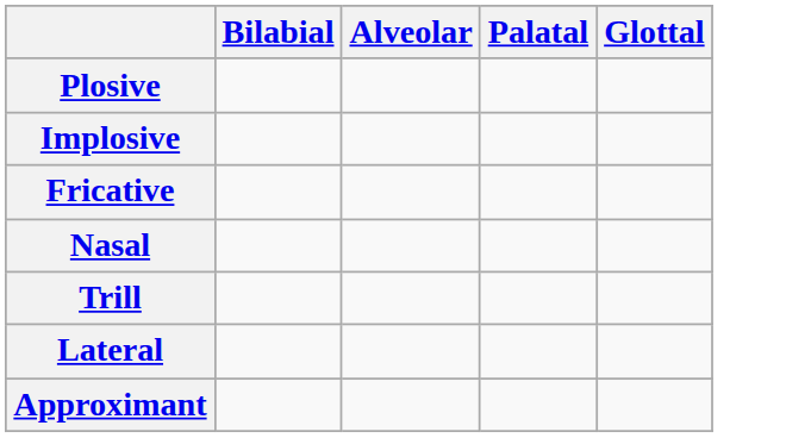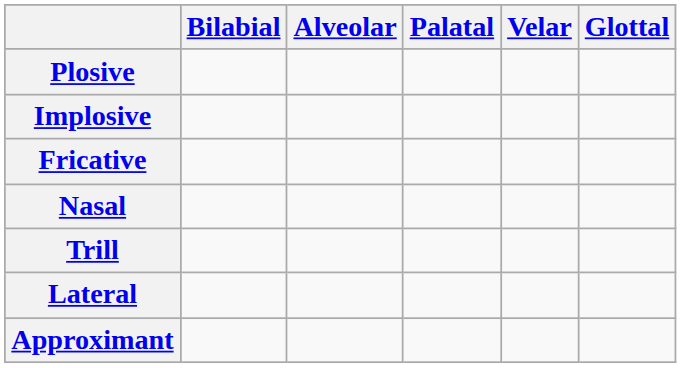+ column: Velar
